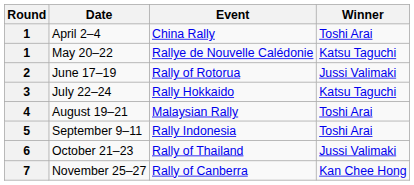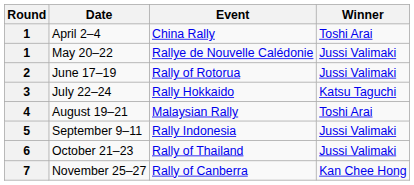May 20–22 | Winner: Katsu Taguchi -> Jussi Valimaki
September 9–11 | Winner: Toshi Arai -> Jussi Valimaki
